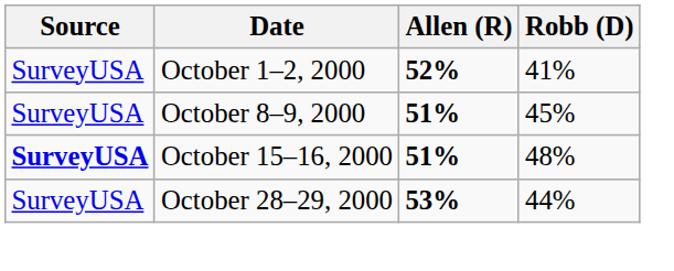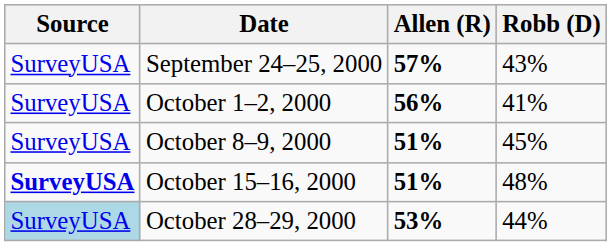+ row: SurveyUSA | September 24–25, 2000 | 57% | 43%
October 1–2, 2000 | Allen (R): 52% -> 56%
October 28–29, 2000 | Source: no background -> lightblue background
